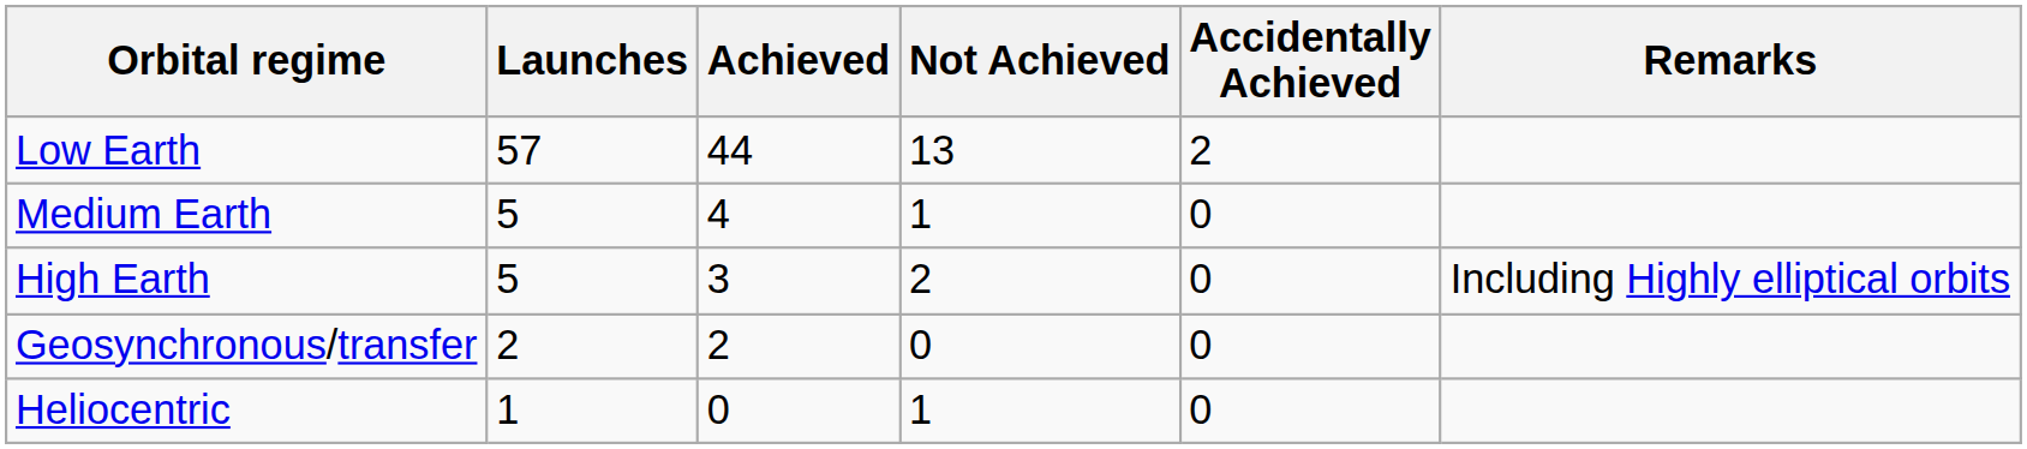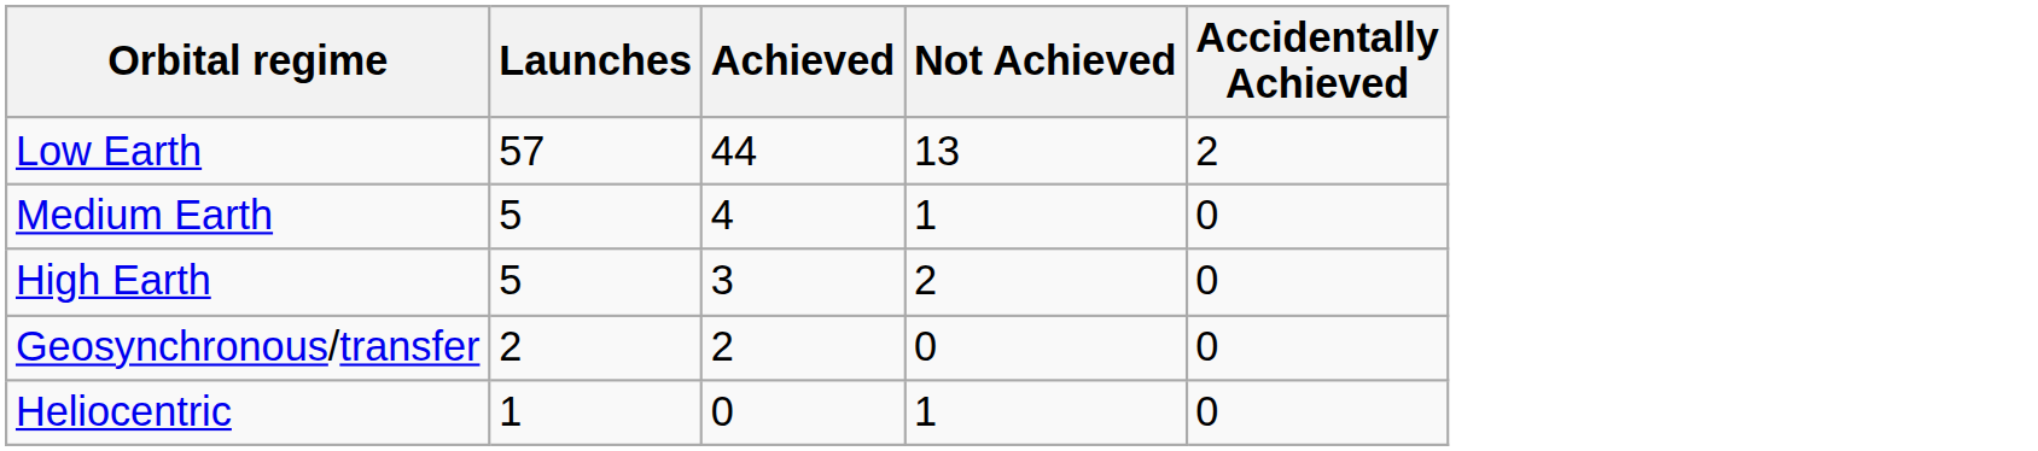- column: Remarks | Including Highly elliptical orbits
